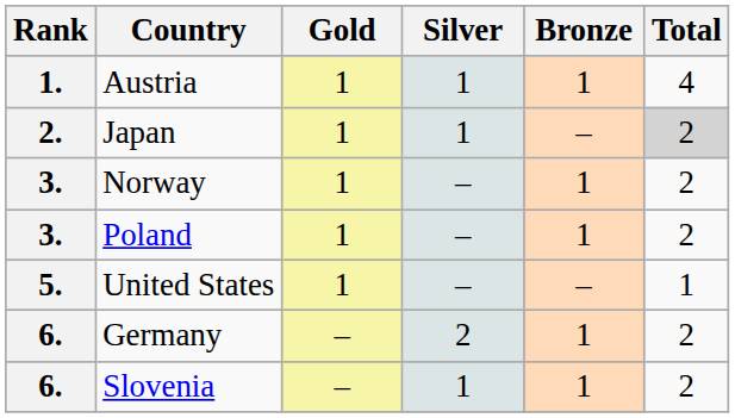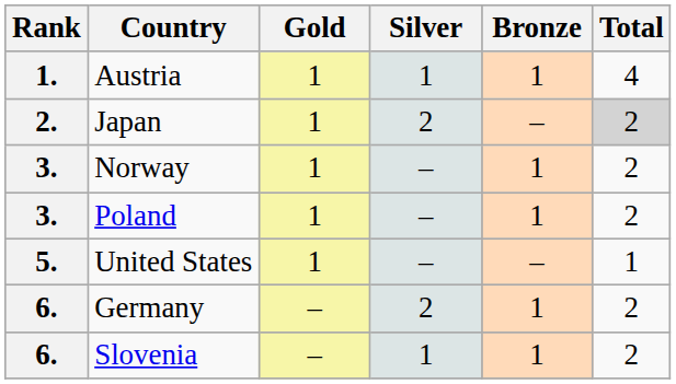Japan | Silver: 1 -> 2
